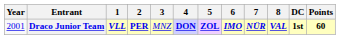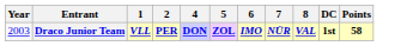- column: 3 | MNZ
Draco Junior Team | Year: 2001 -> 2003
Draco Junior Team | Points: 60 -> 58
